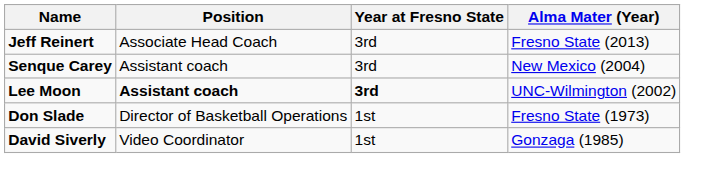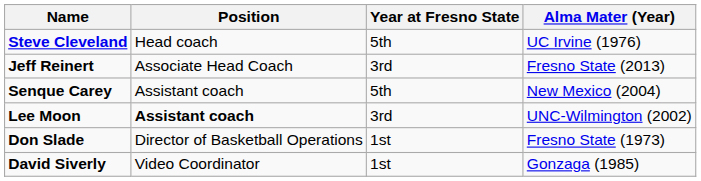+ row: Steve Cleveland | Head coach | 5th | UC Irvine (1976)
Senque Carey | Year at Fresno State: 3rd -> 5th
Lee Moon | Year at Fresno State: bold -> normal
